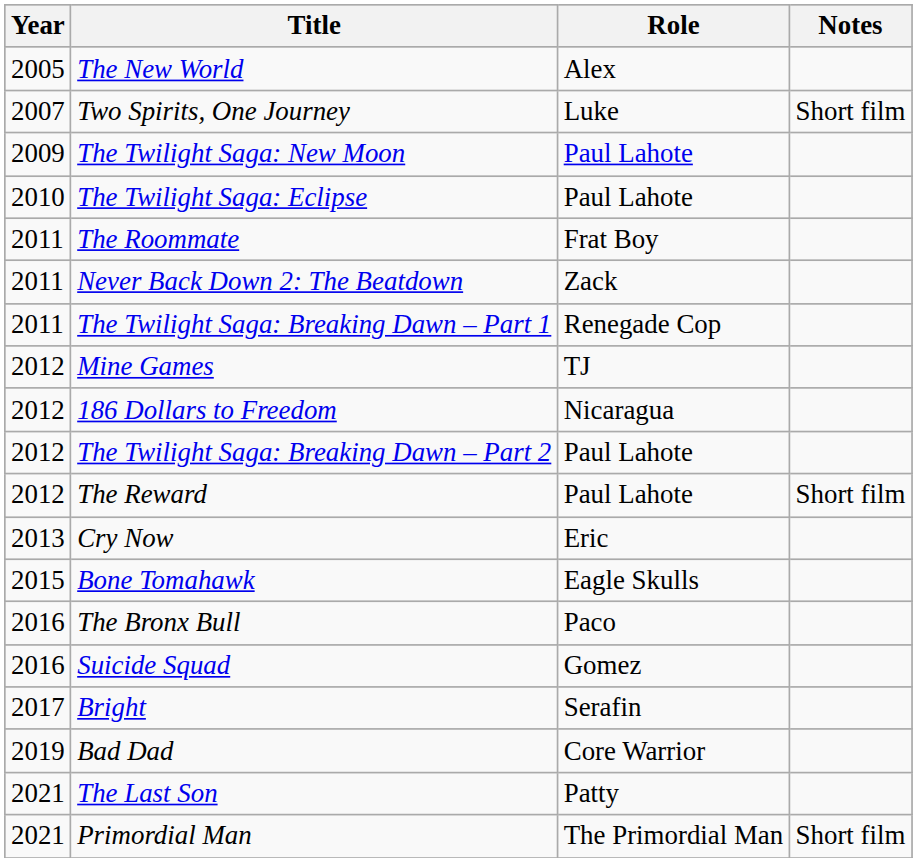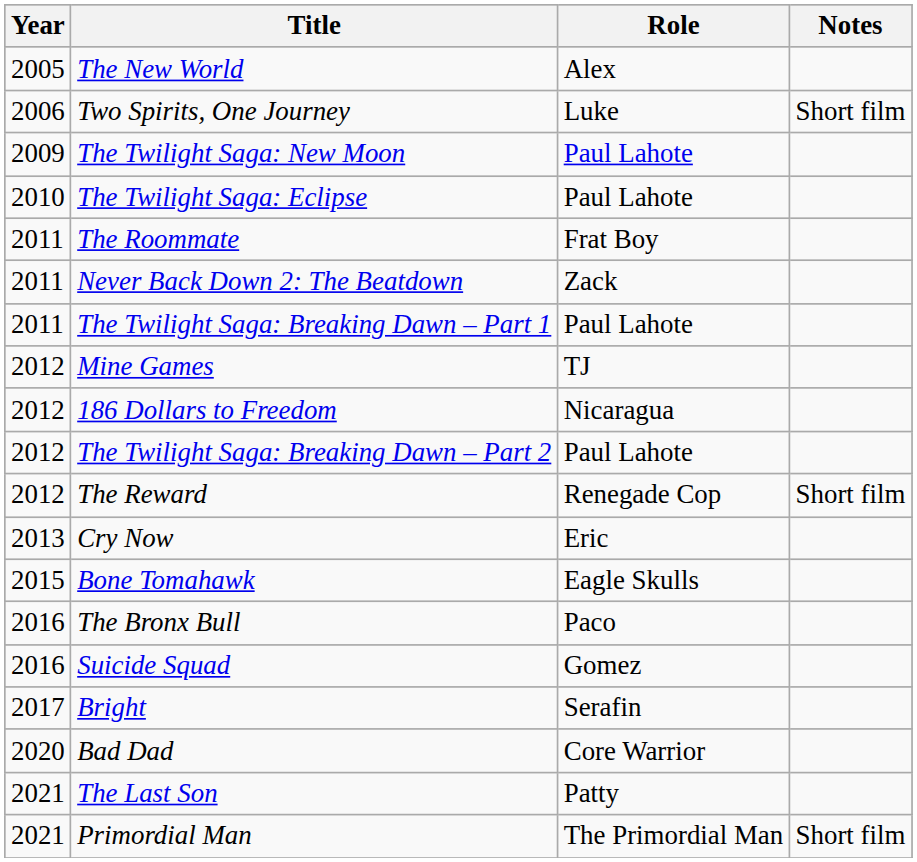Two Spirits, One Journey | Year: 2007 -> 2006
The Twilight Saga: Breaking Dawn – Part 1 | Role: Renegade Cop -> Paul Lahote
The Reward | Role: Paul Lahote -> Renegade Cop
Bad Dad | Year: 2019 -> 2020
